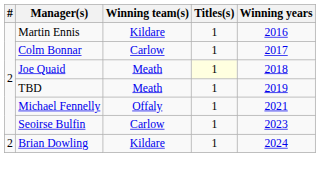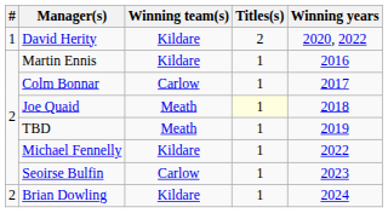+ row: 1 | David Herity | Kildare | 2 | 2020, 2022
Michael Fennelly | Winning team(s): Offaly -> Kildare
Michael Fennelly | Winning years: 2021 -> 2022
